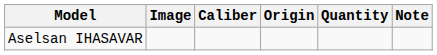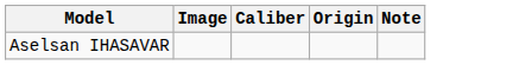- column: Quantity
